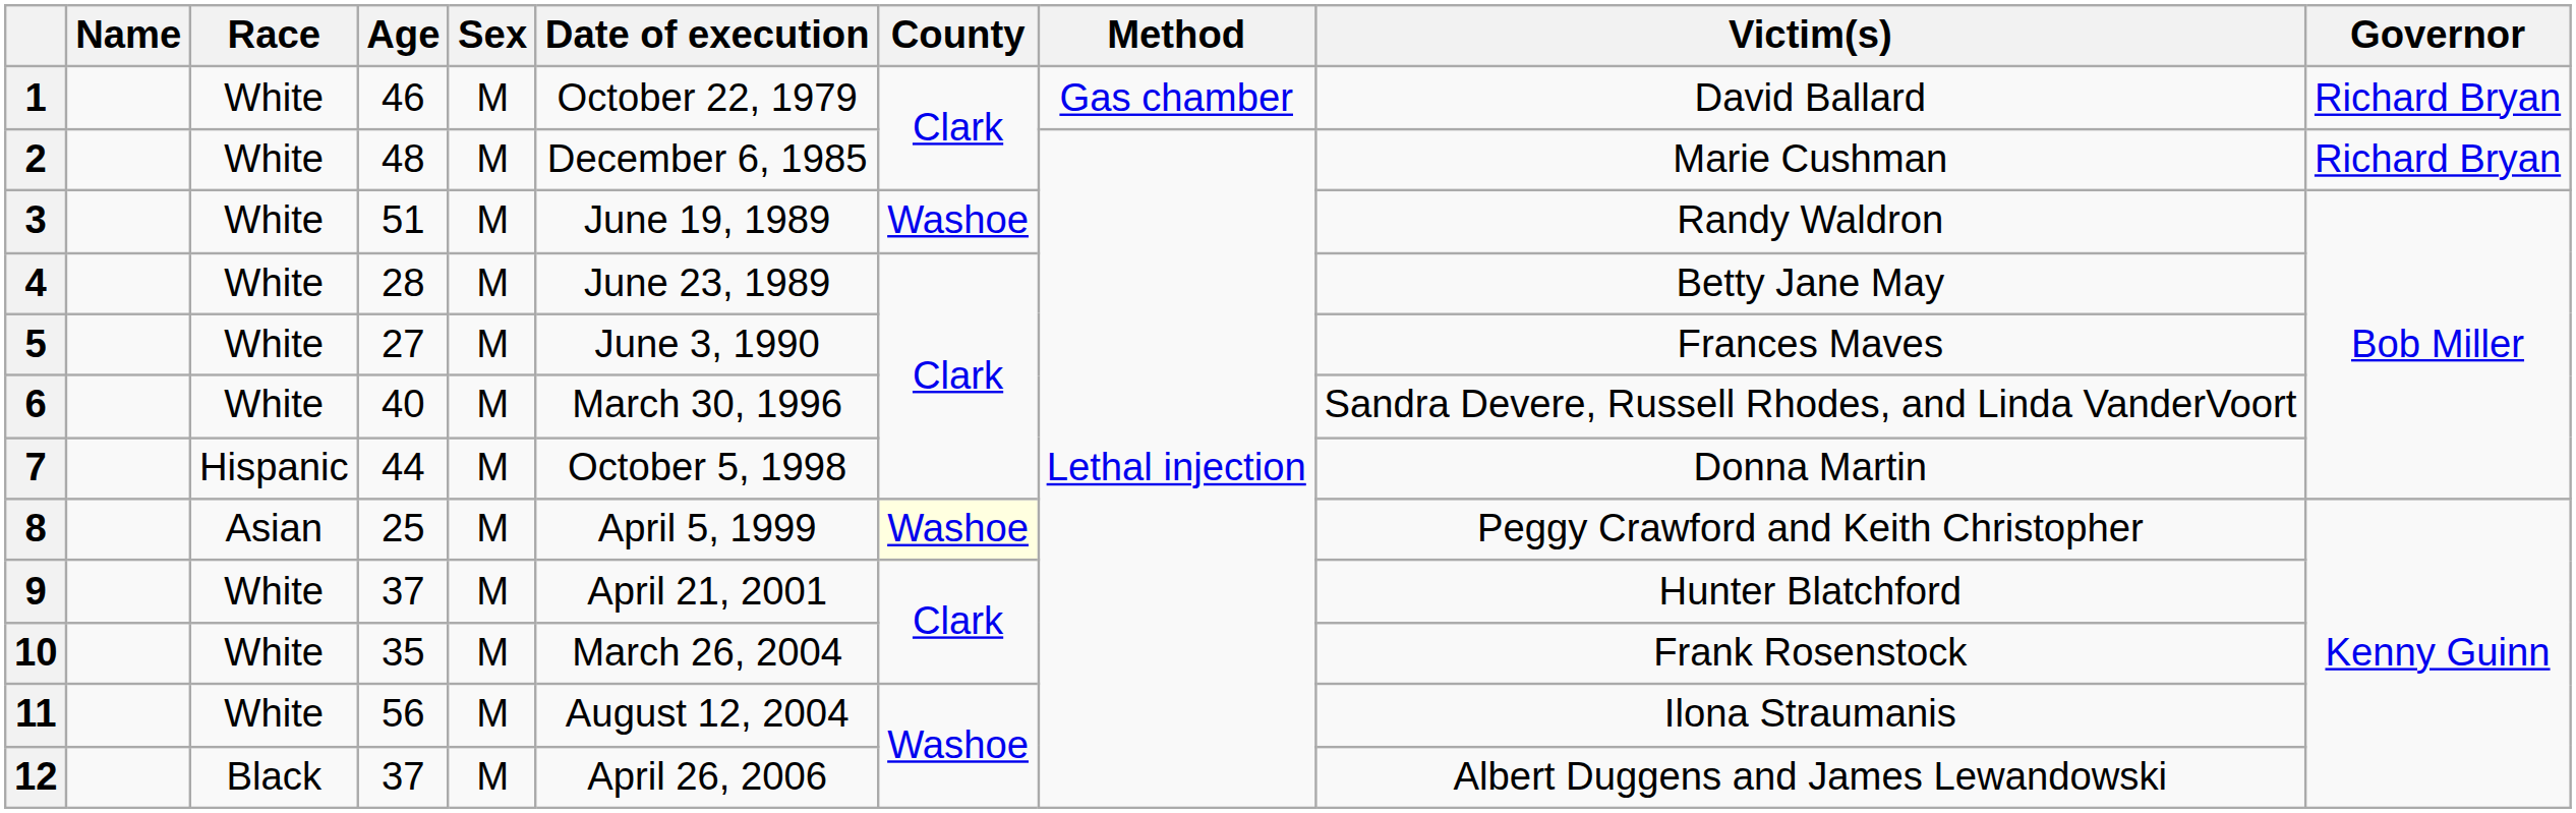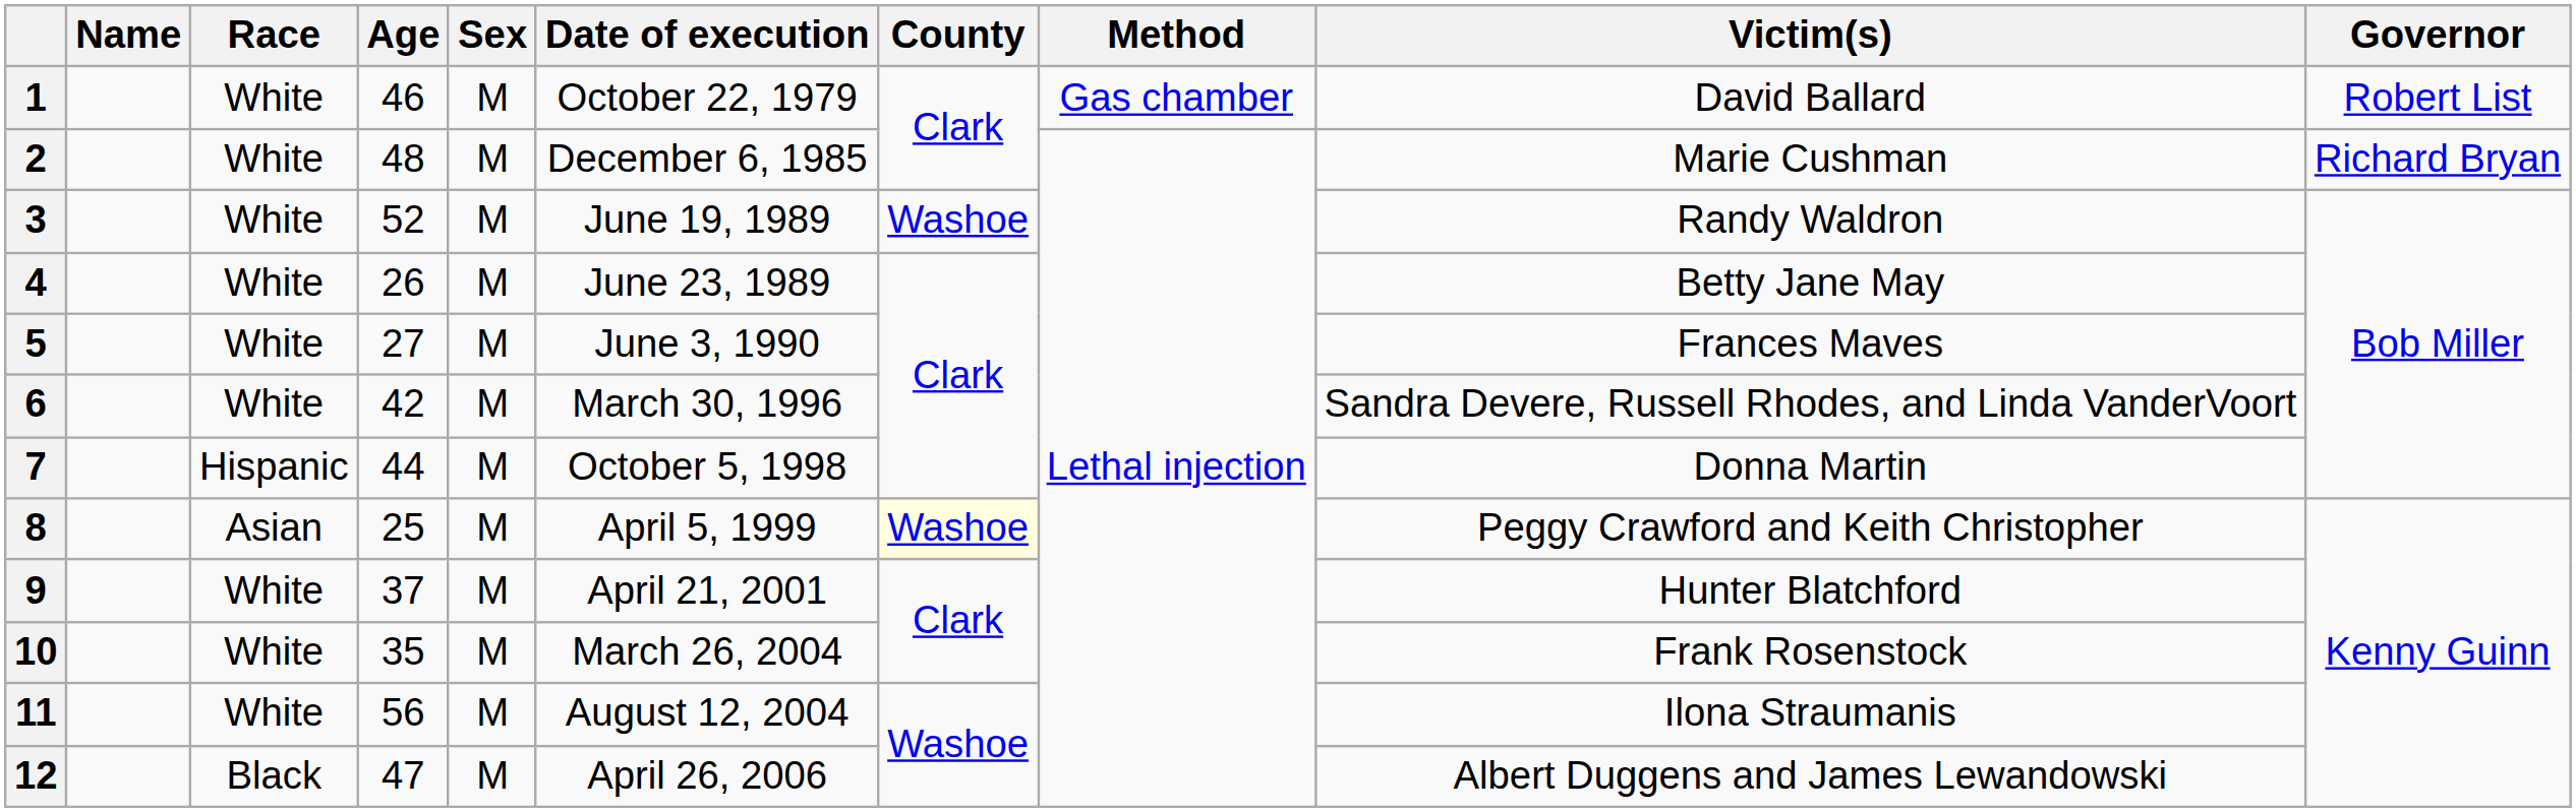1 | Governor: Richard Bryan -> Robert List
3 | Age: 51 -> 52
4 | Age: 28 -> 26
6 | Age: 40 -> 42
12 | Age: 37 -> 47
